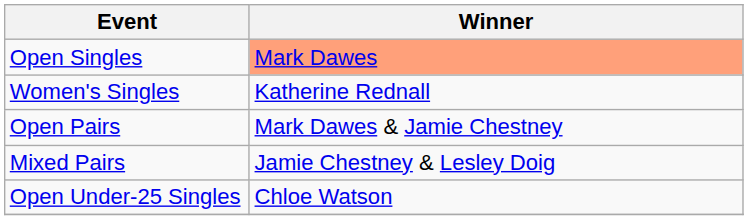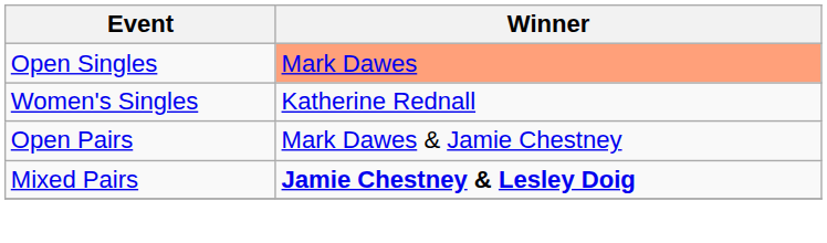Mixed Pairs | Winner: normal -> bold
- row: Open Under-25 Singles | Chloe Watson
